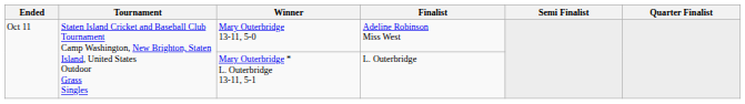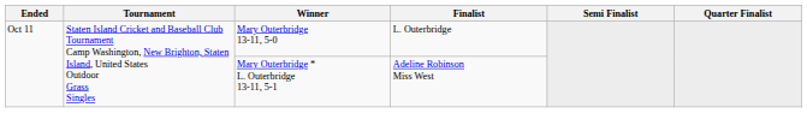Mary Outerbridge 13-11, 5-0 | Finalist: Adeline Robinson Miss West -> L. Outerbridge
Mary Outerbridge * L. Outerbridge 13-11, 5-1 | Finalist: L. Outerbridge -> Adeline Robinson Miss West
